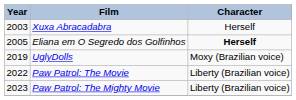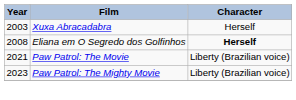Eliana em O Segredo dos Golfinhos | Year: 2005 -> 2008
- row: 2019 | UglyDolls | Moxy (Brazilian voice)
Paw Patrol: The Movie | Year: 2022 -> 2021
